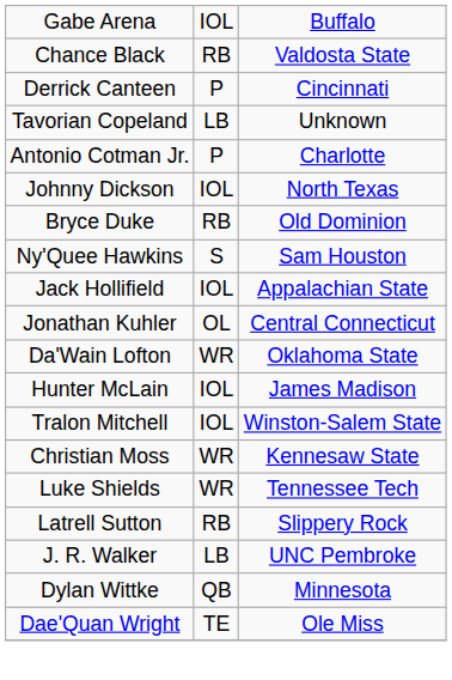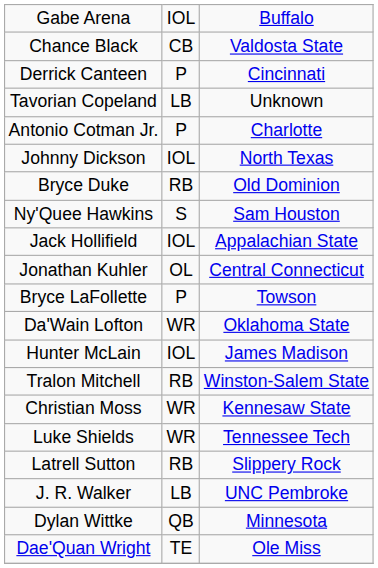Chance Black | column 2: RB -> CB
+ row: Bryce LaFollette | P | Towson
Tralon Mitchell | column 2: IOL -> RB
